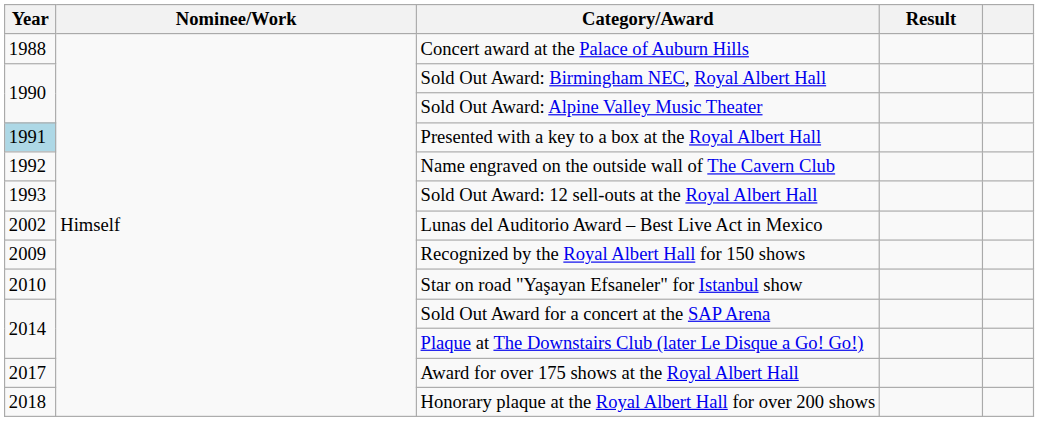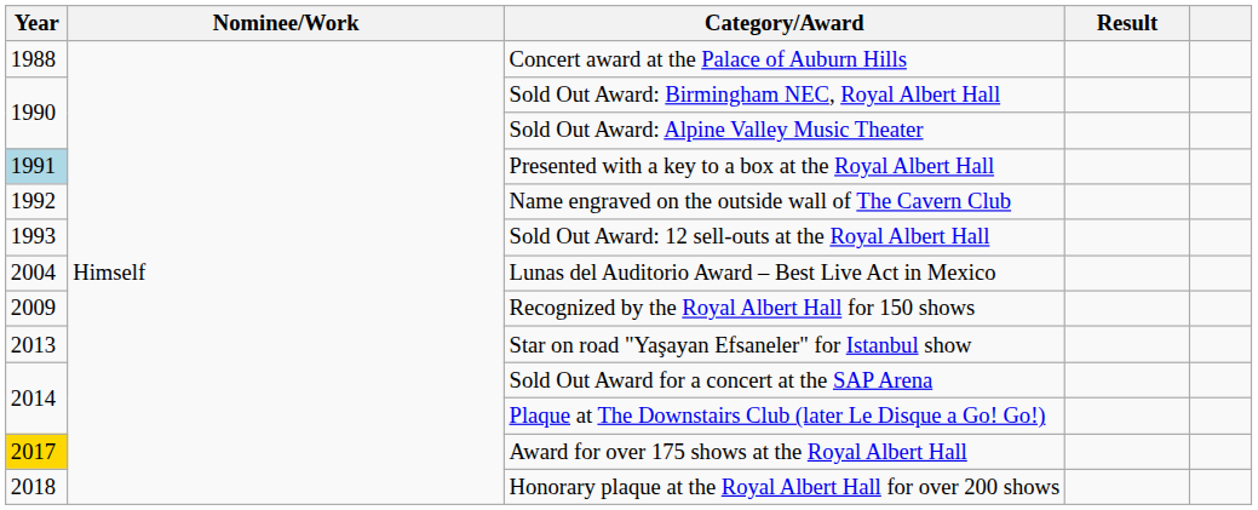Lunas del Auditorio Award – Best Live Act in Mexico | Year: 2002 -> 2004
Star on road "Yaşayan Efsaneler" for Istanbul show | Year: 2010 -> 2013
Award for over 175 shows at the Royal Albert Hall | Year: no background -> gold background
